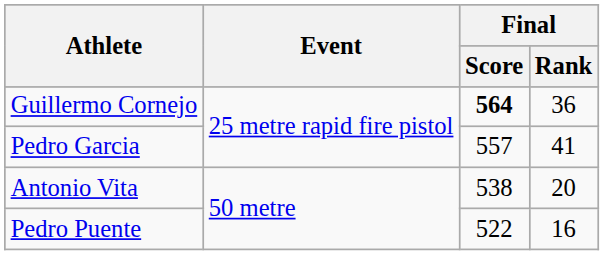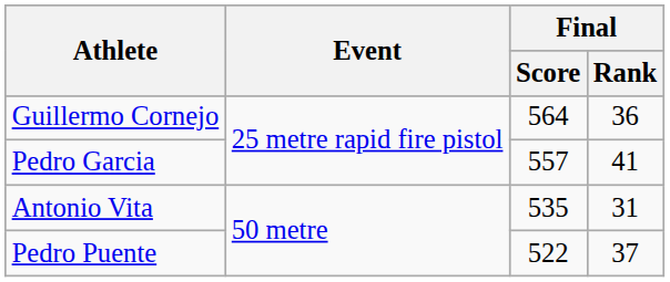Guillermo Cornejo | Final / Score: bold -> normal
Antonio Vita | Final / Score: 538 -> 535
Antonio Vita | Final / Rank: 20 -> 31
Pedro Puente | Final / Rank: 16 -> 37
